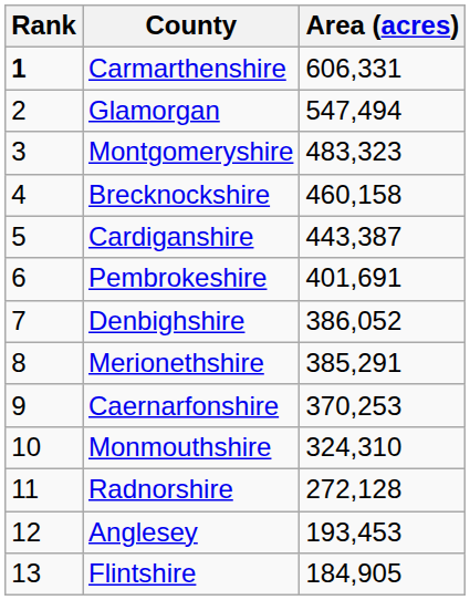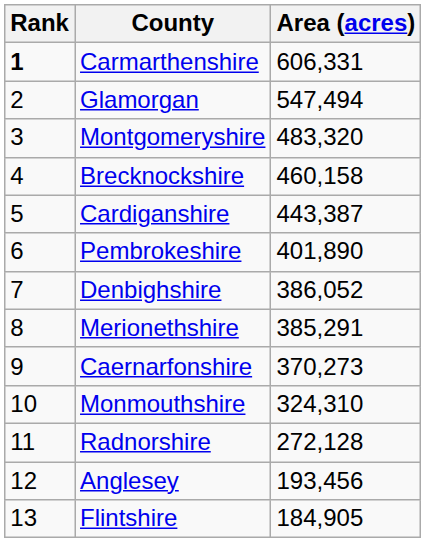Montgomeryshire | Area (acres): 483,323 -> 483,320
Pembrokeshire | Area (acres): 401,691 -> 401,890
Caernarfonshire | Area (acres): 370,253 -> 370,273
Anglesey | Area (acres): 193,453 -> 193,456
